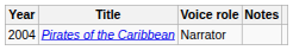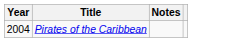- column: Voice role | Narrator
